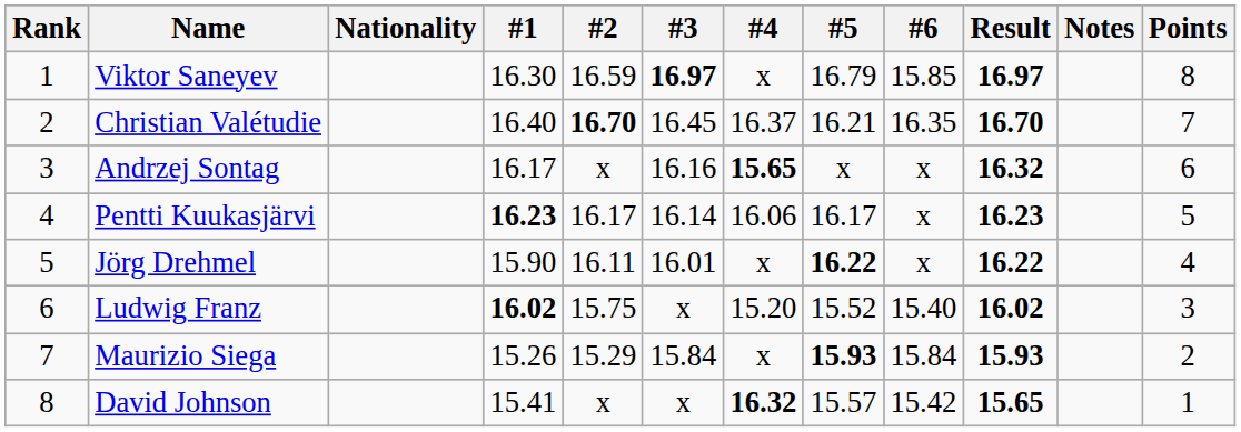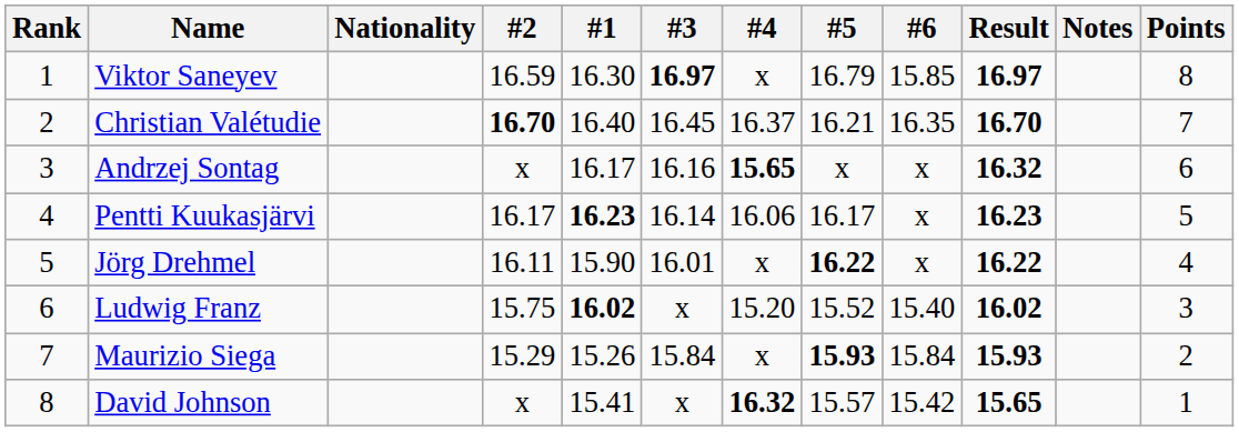columns swapped: #1 <-> #2
